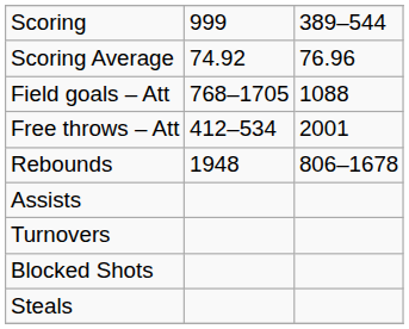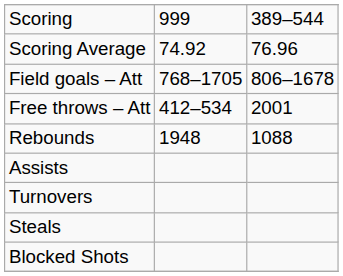Field goals – Att | column 3: 1088 -> 806–1678
Rebounds | column 3: 806–1678 -> 1088
rows swapped: Steals <-> Blocked Shots
